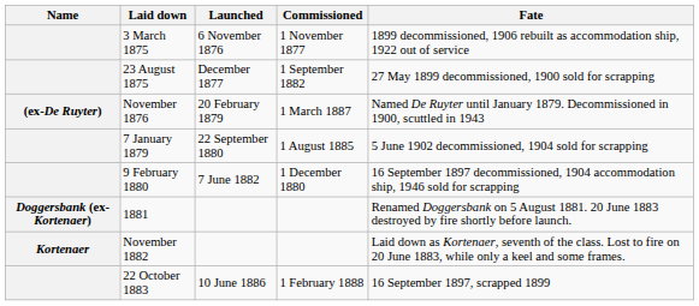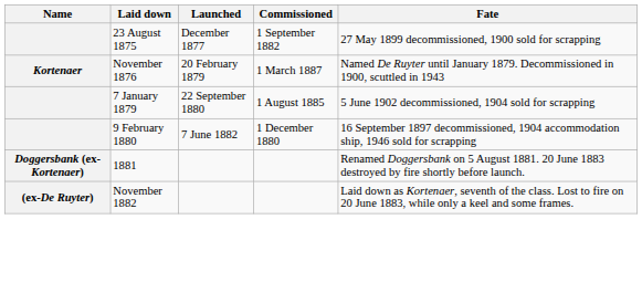- row: 3 March 1875 | 6 November 1876 | 1 November 1877 | 1899 decommissioned, 1906 rebuilt as accommodation ship, 1922 out of service
November 1876 | Name: (ex-De Ruyter) -> Kortenaer
November 1882 | Name: Kortenaer -> (ex-De Ruyter)
- row: 22 October 1883 | 10 June 1886 | 1 February 1888 | 16 September 1897, scrapped 1899
